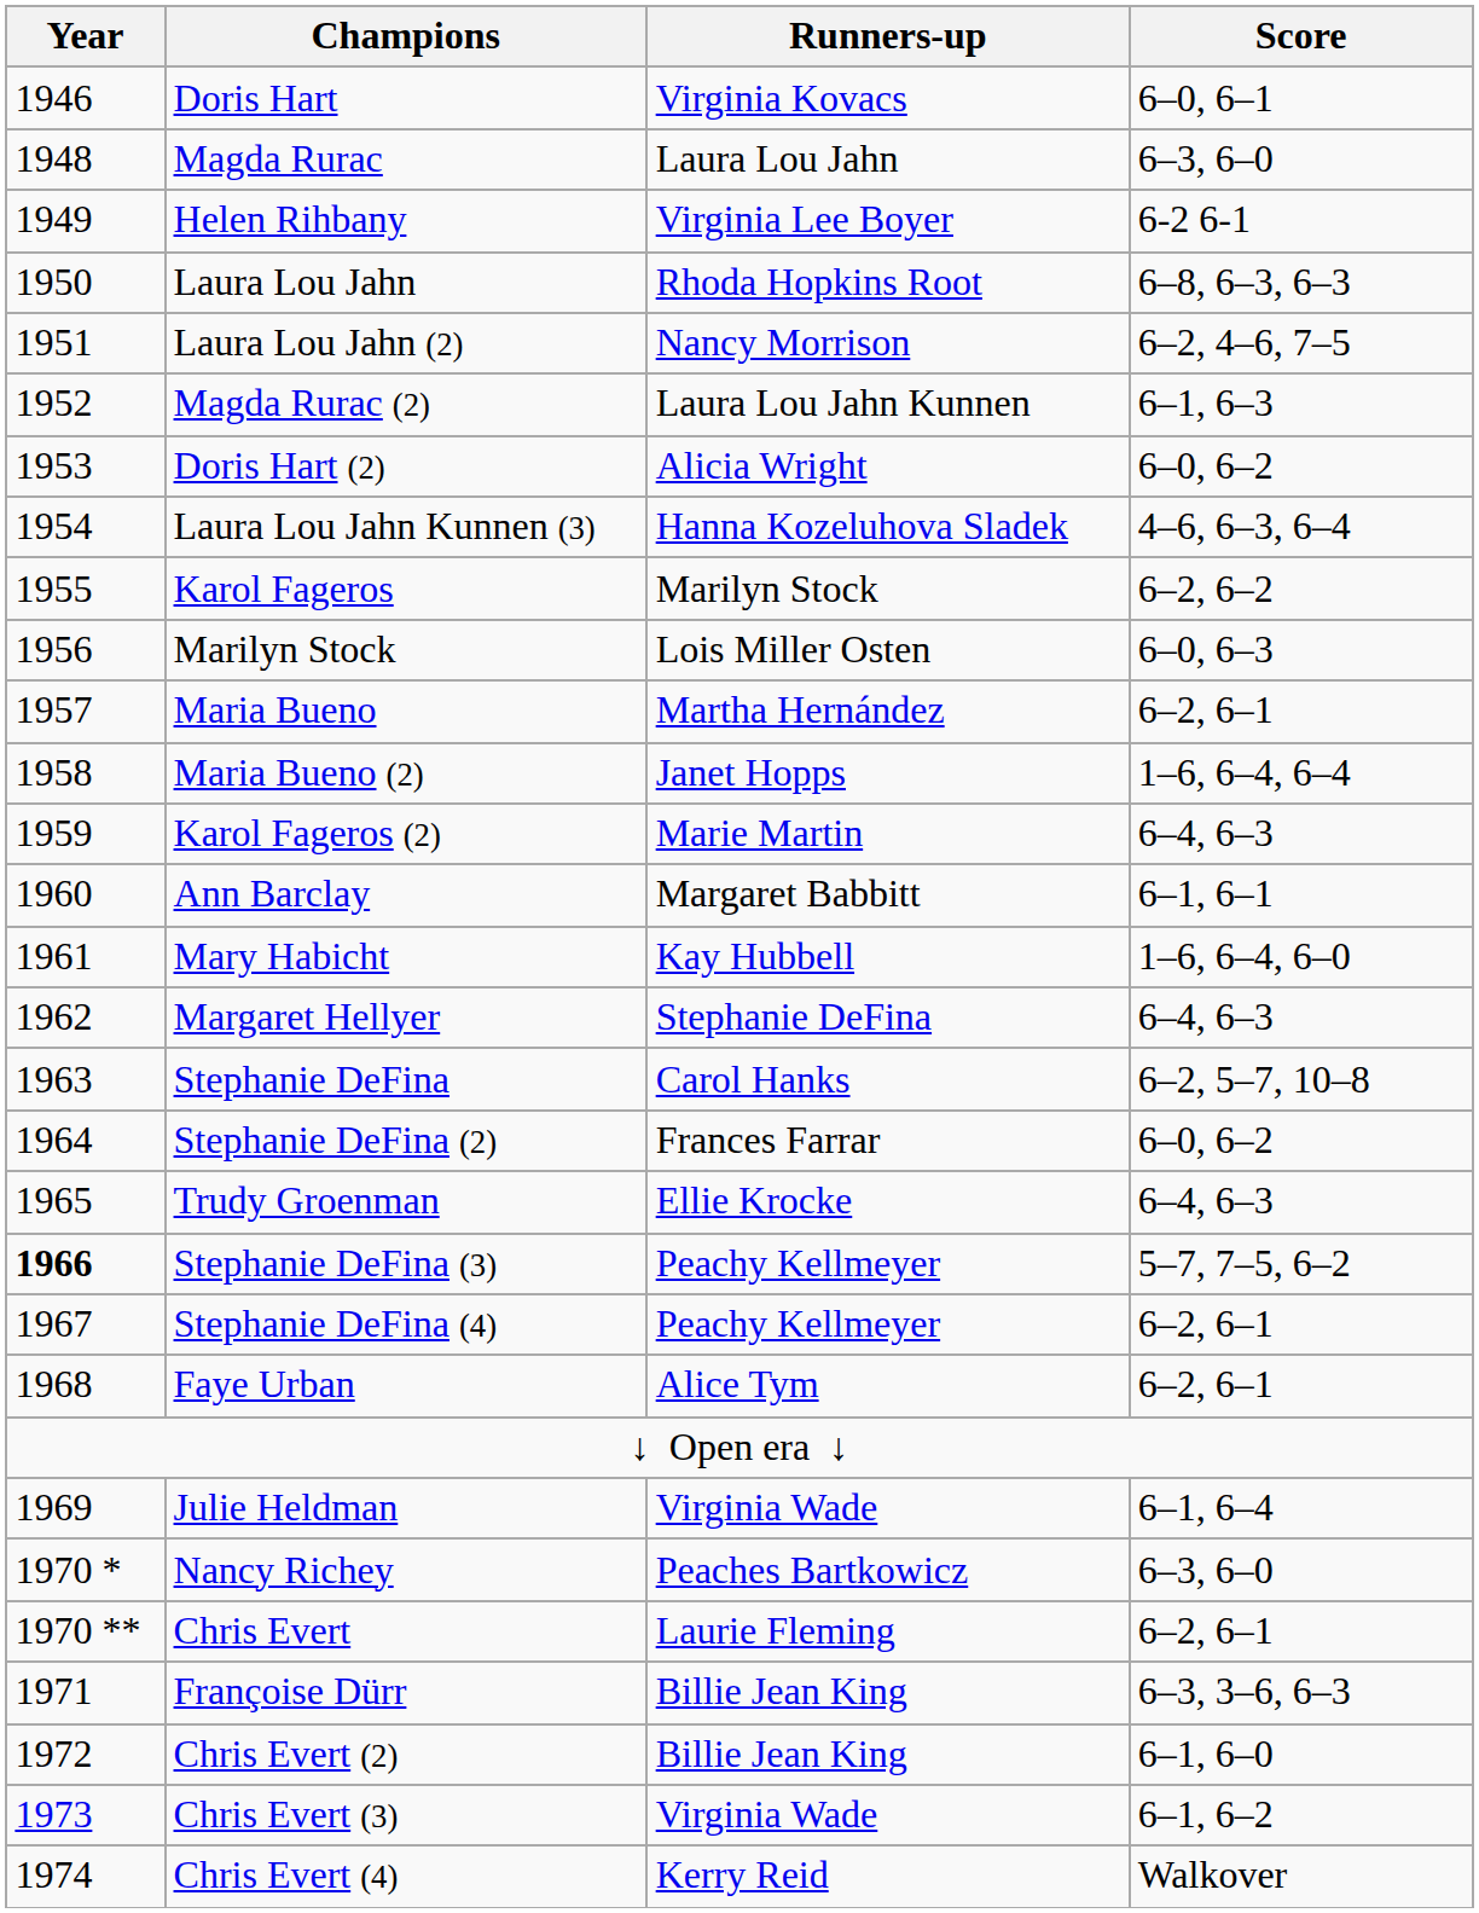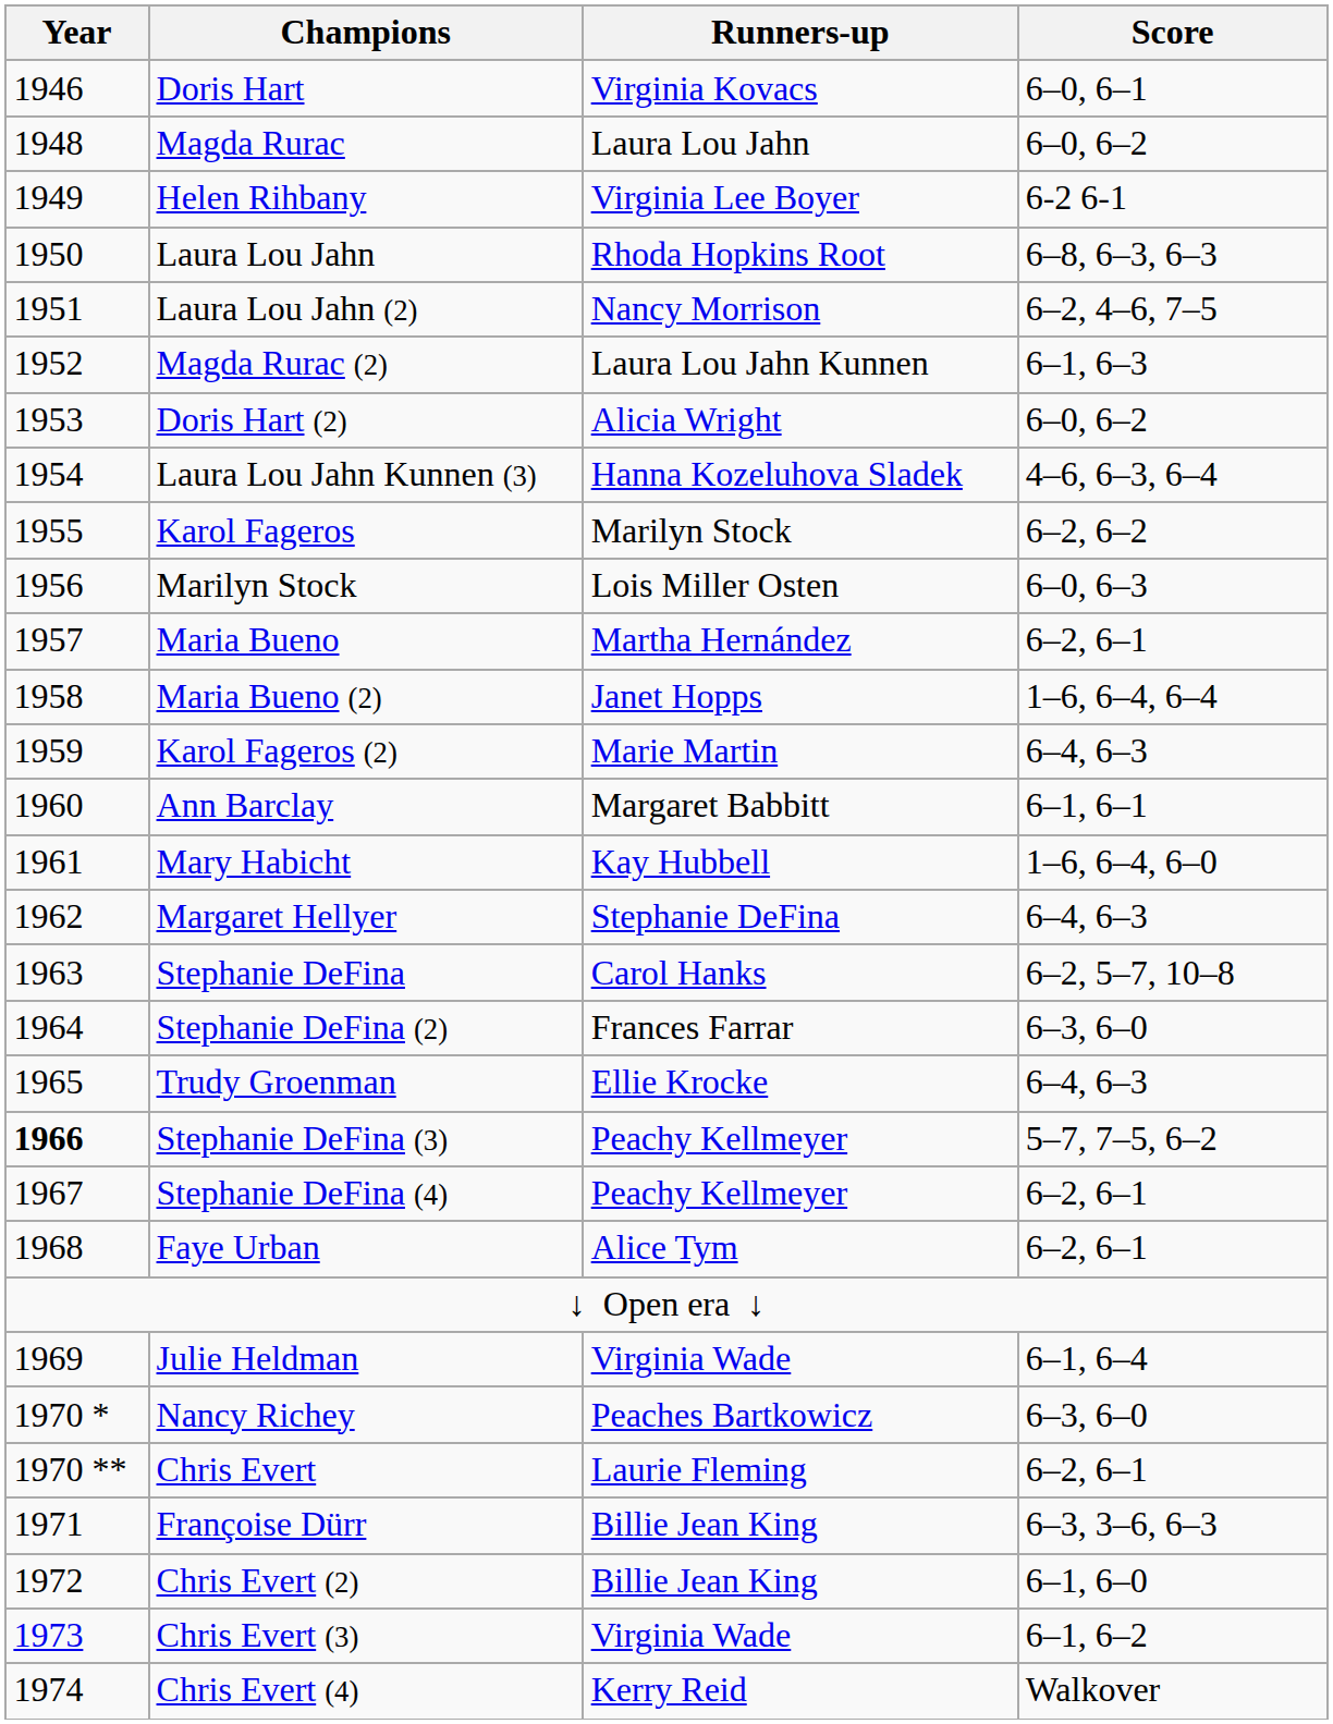Magda Rurac | Score: 6–3, 6–0 -> 6–0, 6–2
Stephanie DeFina (2) | Score: 6–0, 6–2 -> 6–3, 6–0
